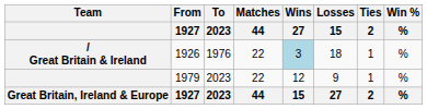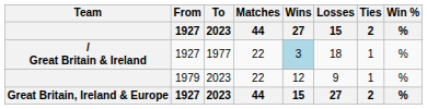/ Great Britain & Ireland | From / 1927: 1926 -> 1927
/ Great Britain & Ireland | To / 2023: 1976 -> 1977
